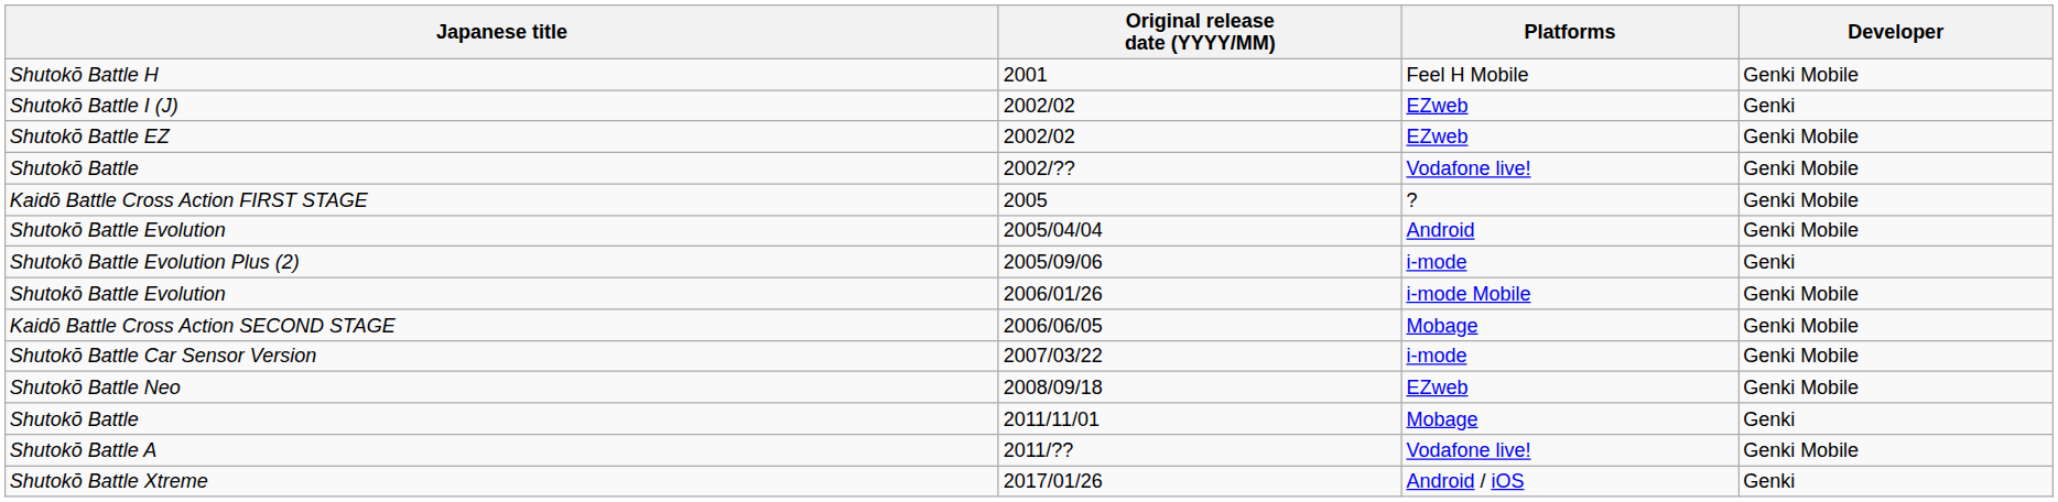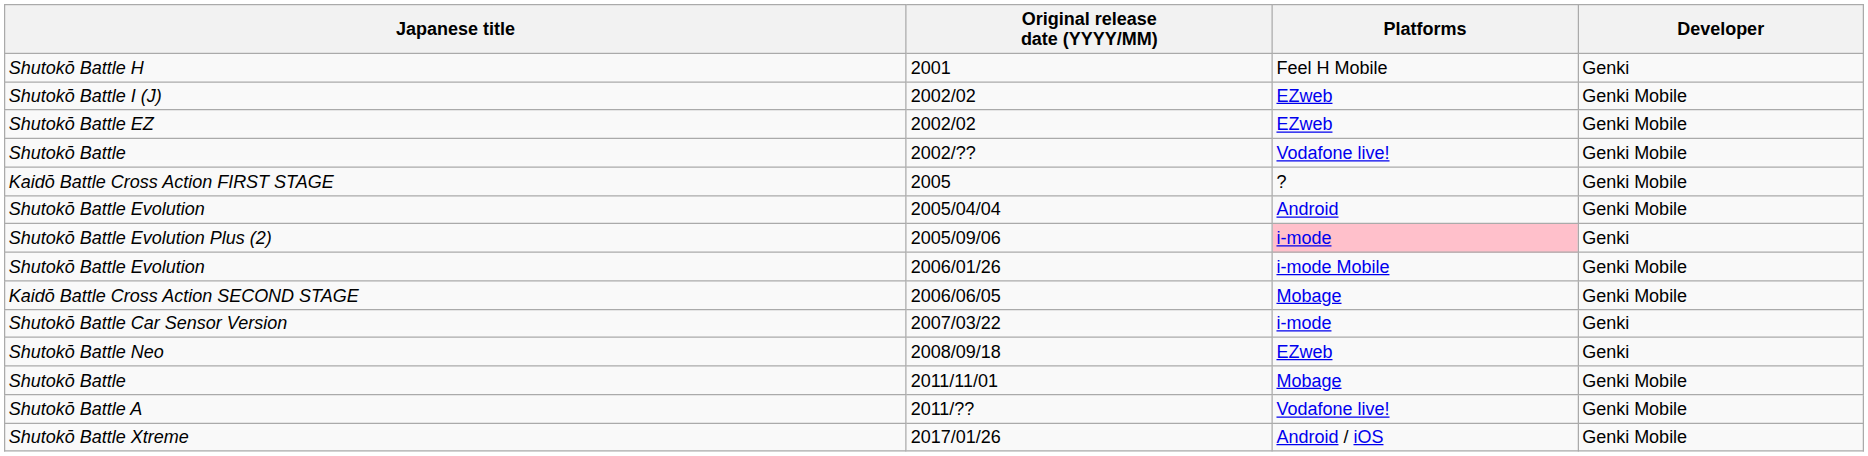2001 | Developer: Genki Mobile -> Genki
Shutokō Battle I (J) / 2002/02 | Developer: Genki -> Genki Mobile
2005/09/06 | Platforms: no background -> pink background
2007/03/22 | Developer: Genki Mobile -> Genki
2008/09/18 | Developer: Genki Mobile -> Genki
2011/11/01 | Developer: Genki -> Genki Mobile
2017/01/26 | Developer: Genki -> Genki Mobile
